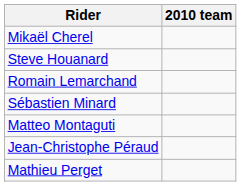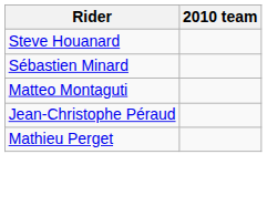- row: Mikaël Cherel
- row: Romain Lemarchand
